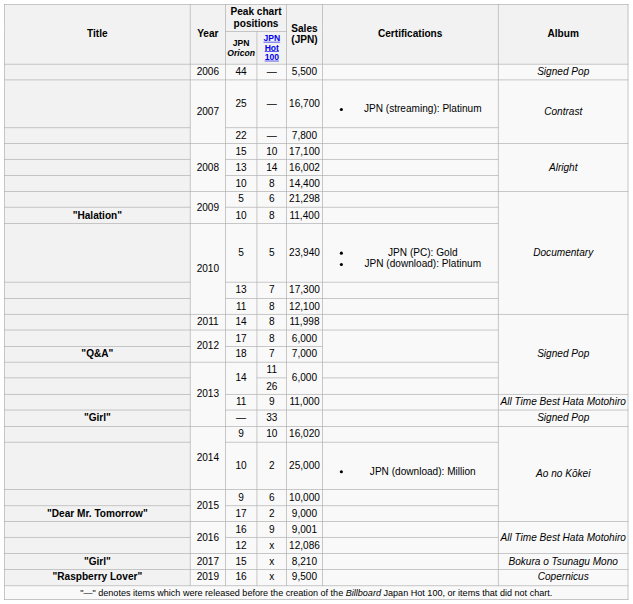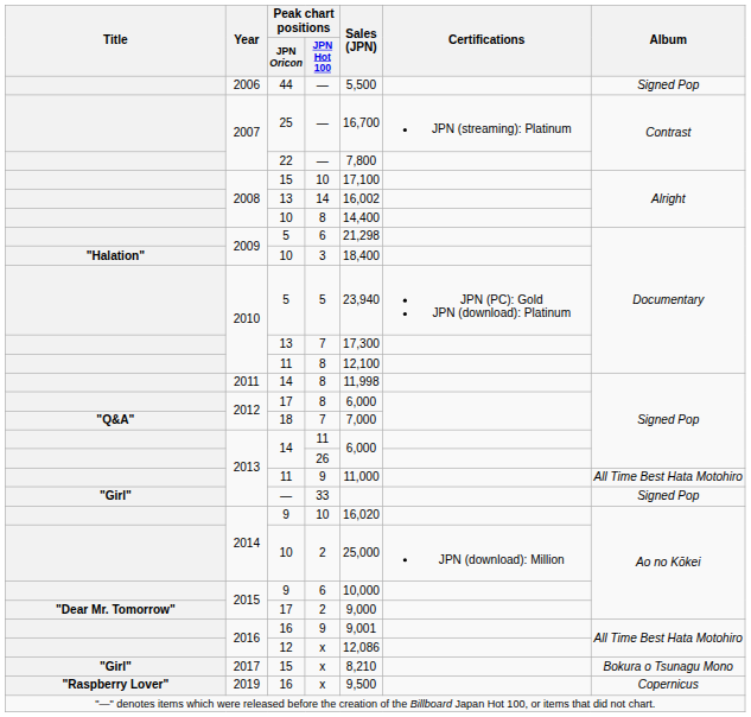2009 / 10 | Peak chart positions / JPN Hot 100: 8 -> 3
2009 / 10 | Sales (JPN): 11,400 -> 18,400
